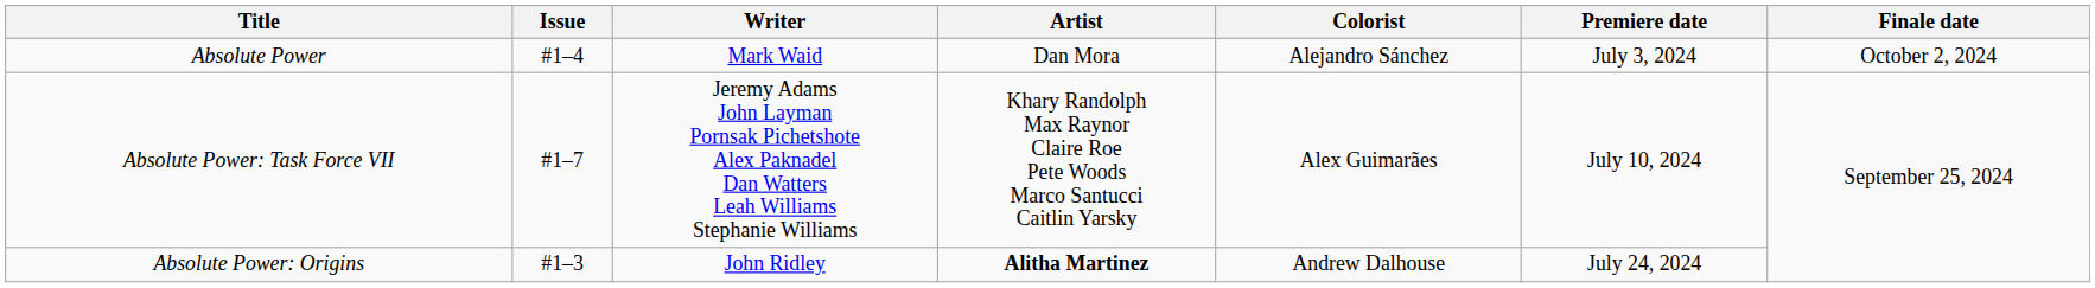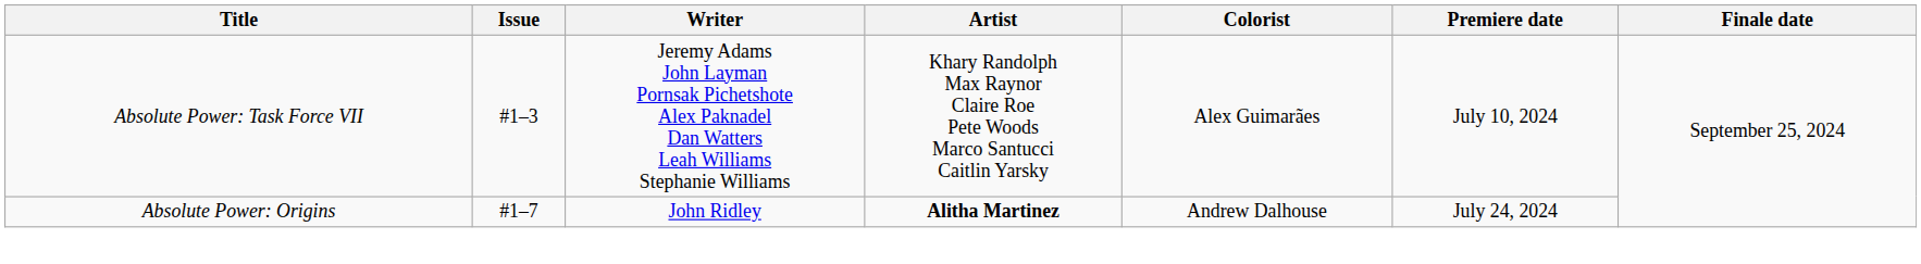- row: Absolute Power | #1–4 | Mark Waid | Dan Mora | Alejandro Sánchez | July 3, 2024 | October 2, 2024
Absolute Power: Task Force VII | Issue: #1–7 -> #1–3
Absolute Power: Origins | Issue: #1–3 -> #1–7
